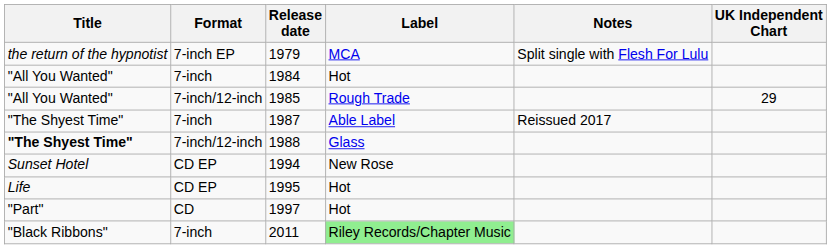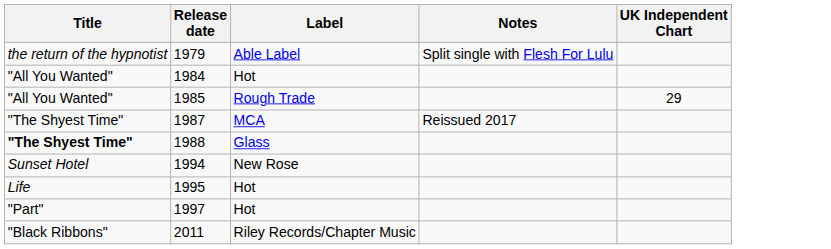- column: Format | 7-inch EP | 7-inch | 7-inch/12-inch | 7-inch | 7-inch/12-inch | CD EP | CD EP | CD | 7-inch
1979 | Label: MCA -> Able Label
1987 | Label: Able Label -> MCA
2011 | Label: lightgreen background -> no background
